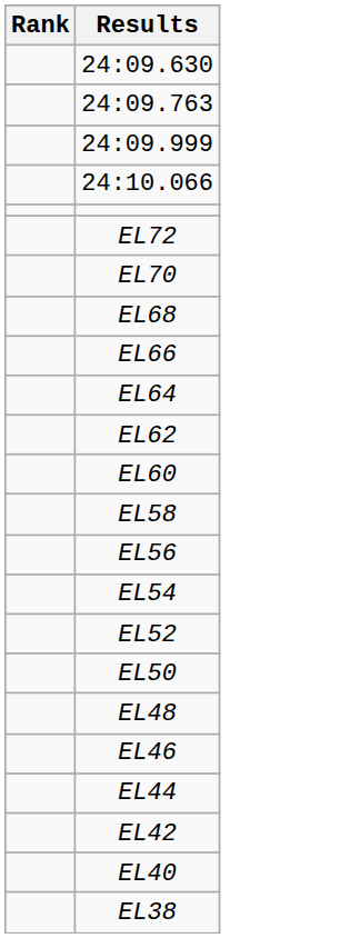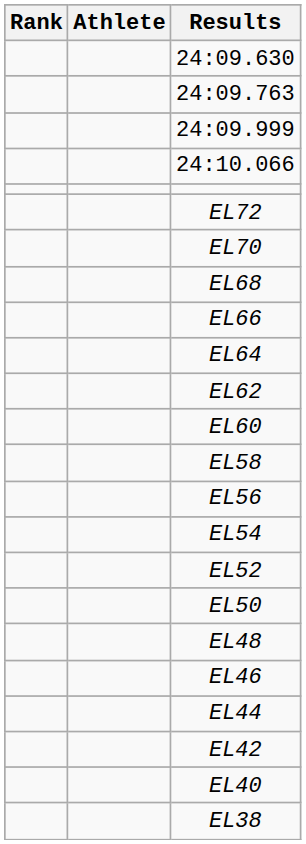+ column: Athlete
